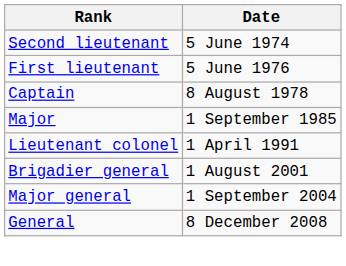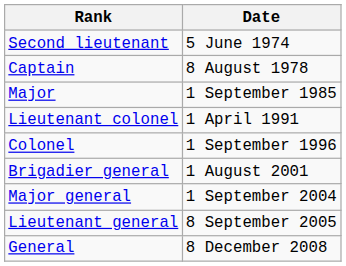- row: First lieutenant | 5 June 1976
+ row: Colonel | 1 September 1996
+ row: Lieutenant general | 8 September 2005
